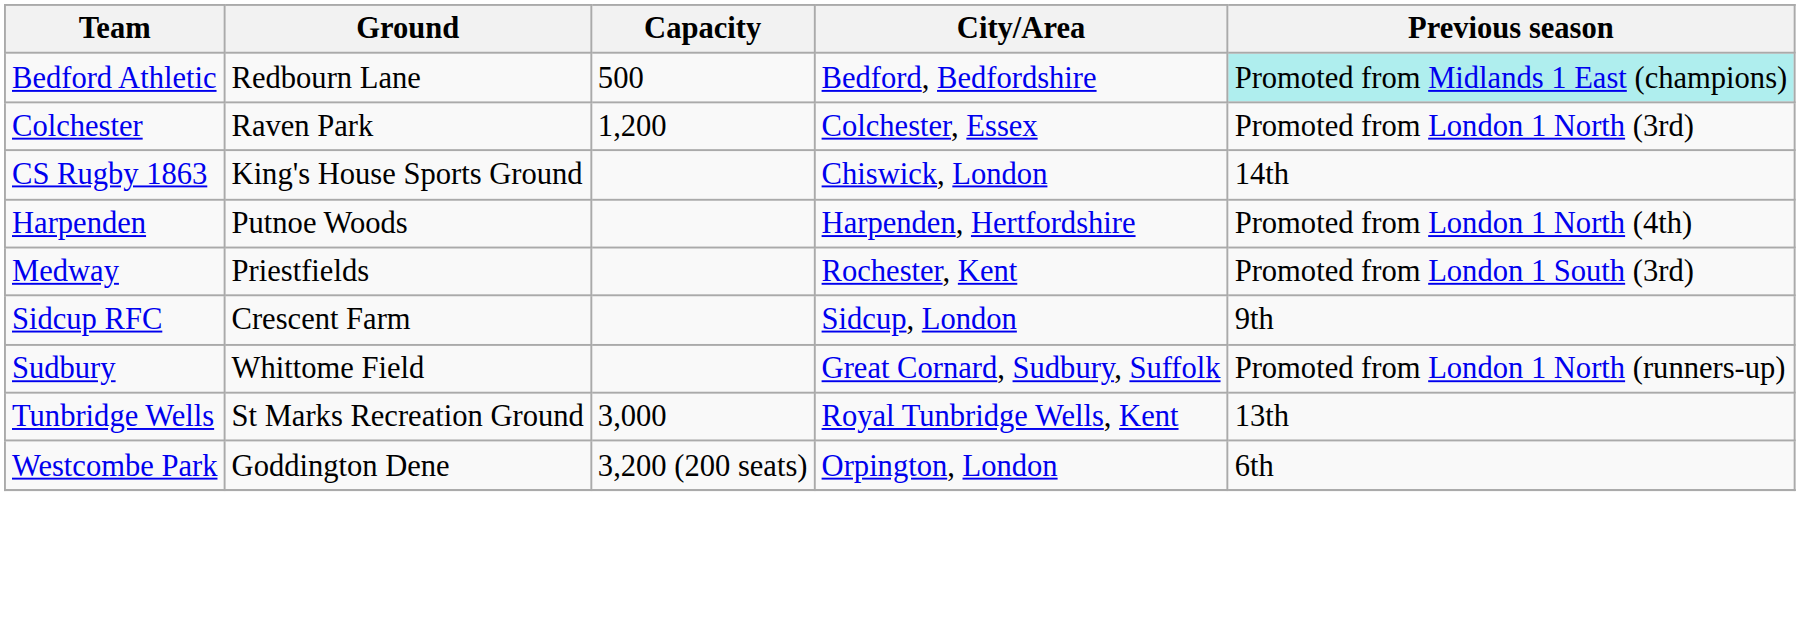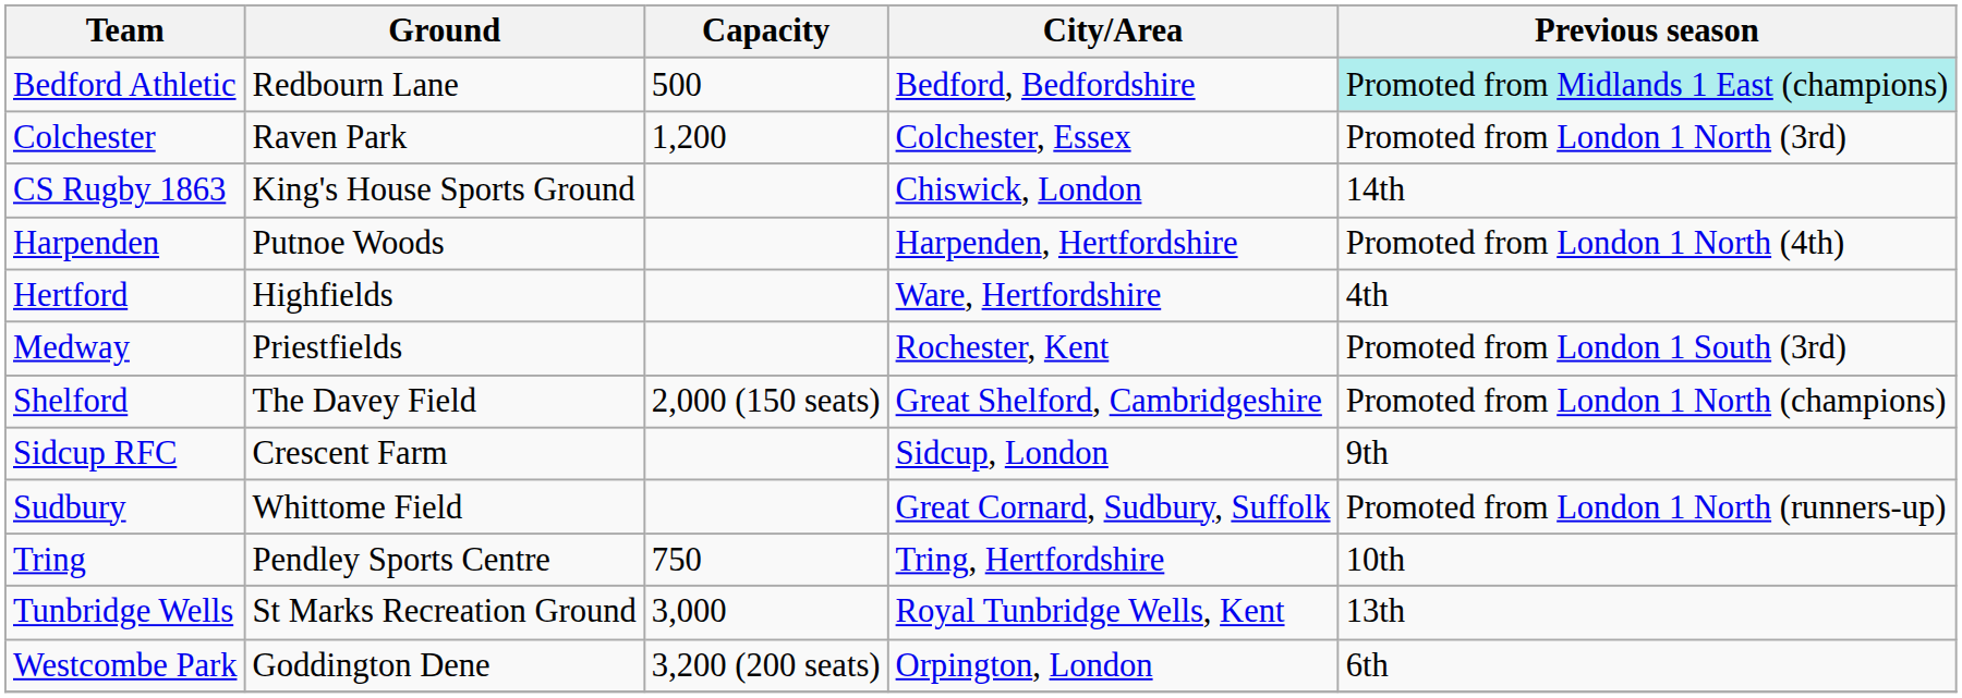+ row: Hertford | Highfields | Ware, Hertfordshire | 4th
+ row: Shelford | The Davey Field | 2,000 (150 seats) | Great Shelford, Cambridgeshire | Promoted from London 1 North (champions)
+ row: Tring | Pendley Sports Centre | 750 | Tring, Hertfordshire | 10th
